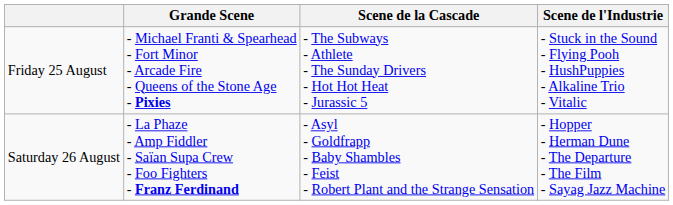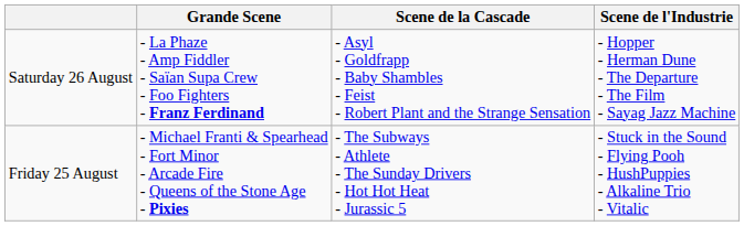rows swapped: Friday 25 August <-> Saturday 26 August
